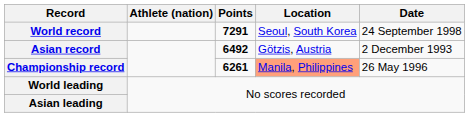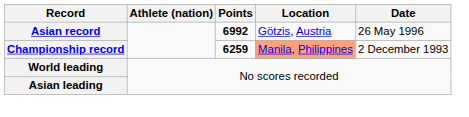- row: World record | 7291 | Seoul, South Korea | 24 September 1998
Asian record | Points: 6492 -> 6992
Asian record | Date: 2 December 1993 -> 26 May 1996
Championship record | Points: 6261 -> 6259
Championship record | Date: 26 May 1996 -> 2 December 1993
